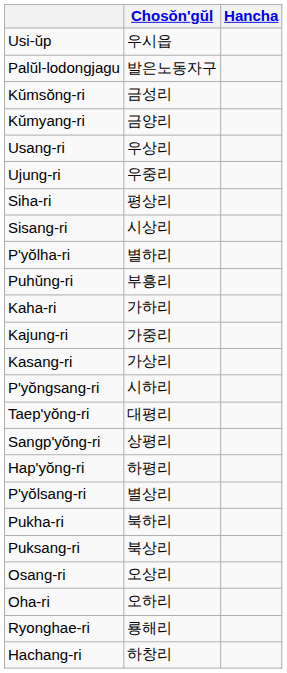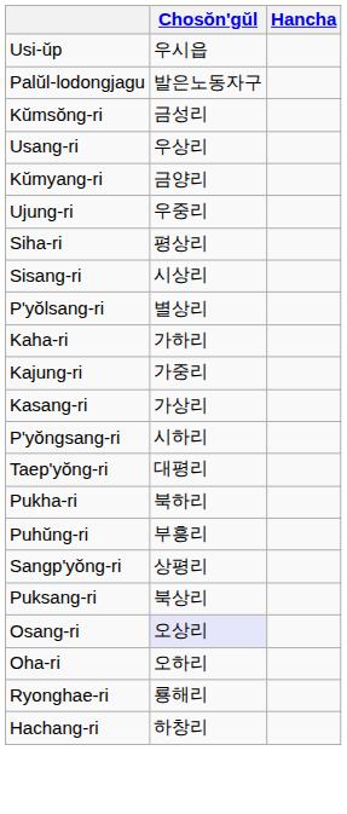rows swapped: Kŭmyang-ri <-> Usang-ri
- row: P'yŏlha-ri | 별하리
rows swapped: P'yŏlsang-ri <-> Puhŭng-ri
rows swapped: Sangp'yŏng-ri <-> Pukha-ri
- row: Hap'yŏng-ri | 하평리
Osang-ri | Chosŏn'gŭl: no background -> lavender background
